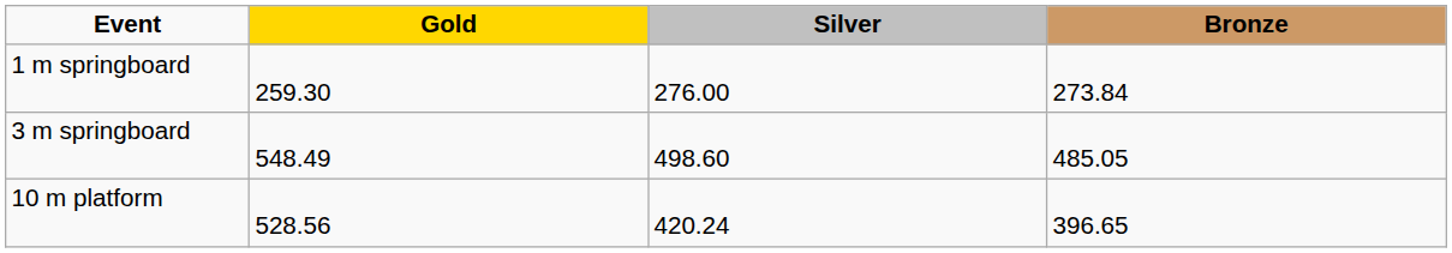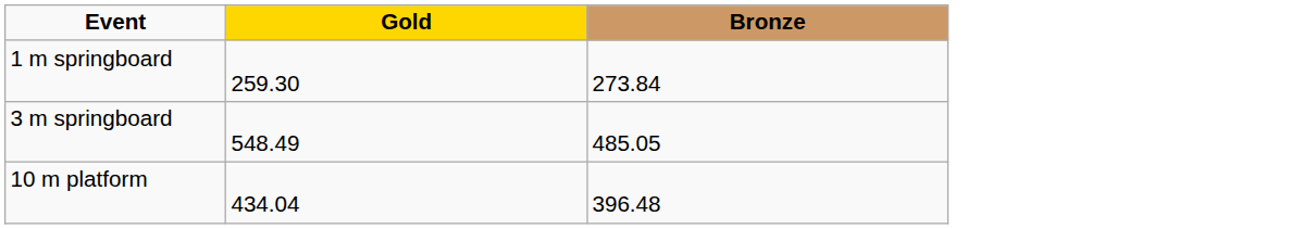- column: Silver | 276.00 | 498.60 | 420.24
10 m platform | Gold: 528.56 -> 434.04
10 m platform | Bronze: 396.65 -> 396.48
